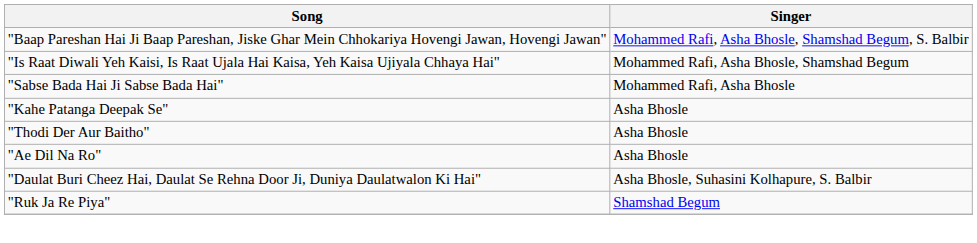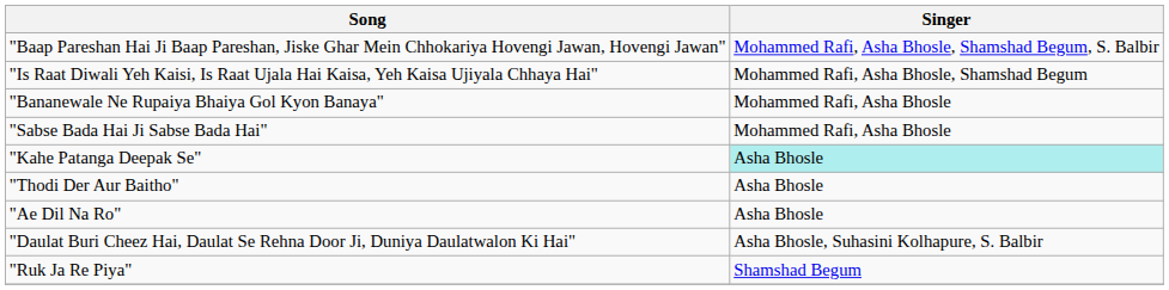+ row: "Bananewale Ne Rupaiya Bhaiya Gol Kyon Banaya" | Mohammed Rafi, Asha Bhosle
"Kahe Patanga Deepak Se" | Singer: no background -> paleturquoise background
